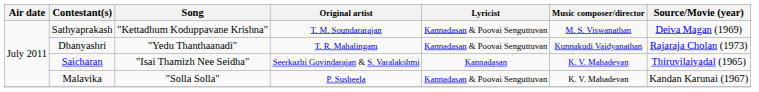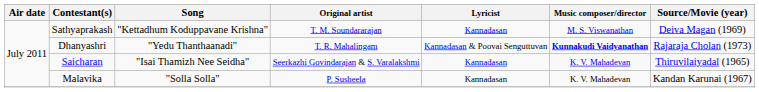Sathyaprakash | Lyricist: Kannadasan & Poovai Senguttuvan -> Kannadasan
Dhanyashri | Music composer/director: normal -> bold
Malavika | Lyricist: Kannadasan & Poovai Senguttuvan -> Kannadasan
